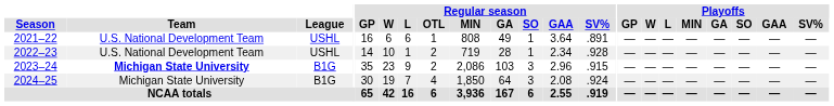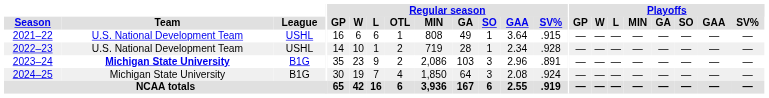2021–22 | Regular season / SV%: .891 -> .915
2023–24 | Regular season / SV%: .915 -> .891
